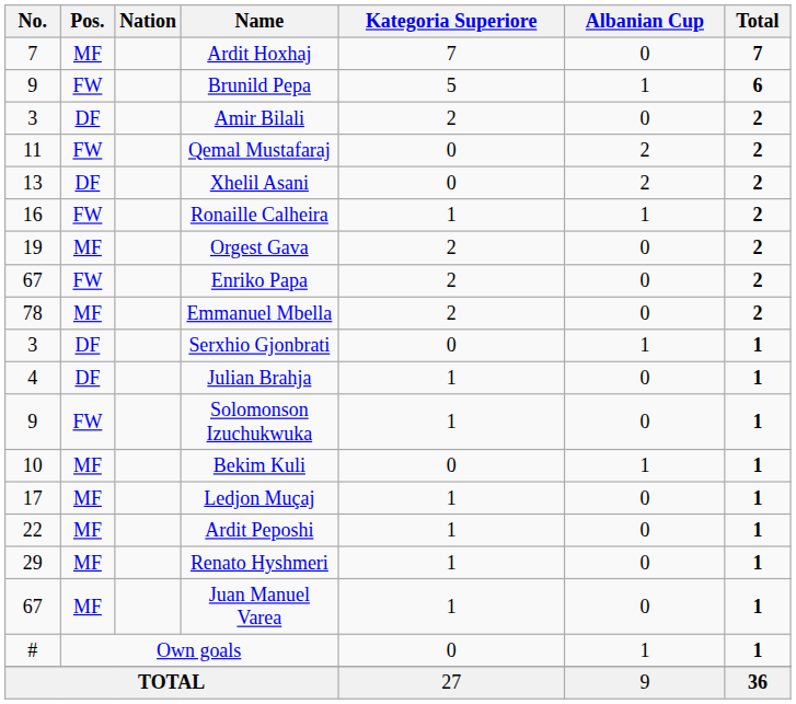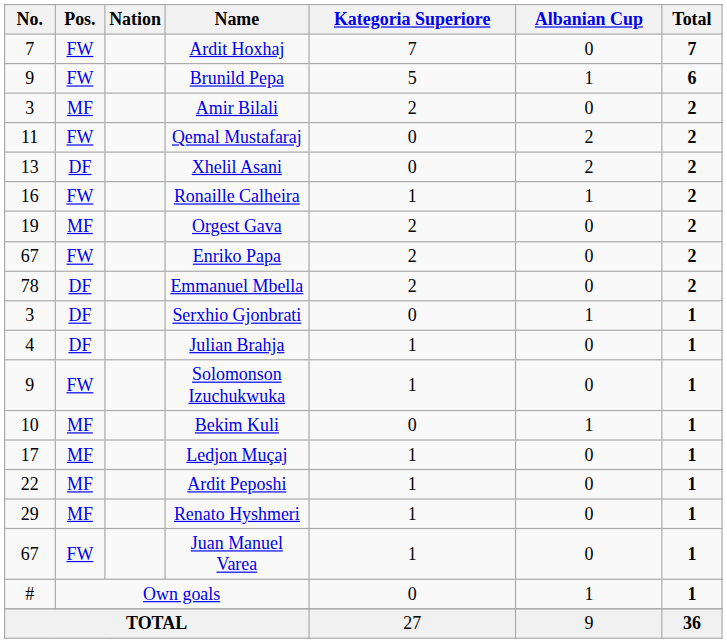Ardit Hoxhaj | Pos.: MF -> FW
Amir Bilali | Pos.: DF -> MF
Emmanuel Mbella | Pos.: MF -> DF
Juan Manuel Varea | Pos.: MF -> FW
